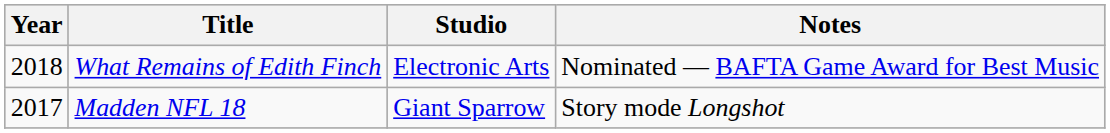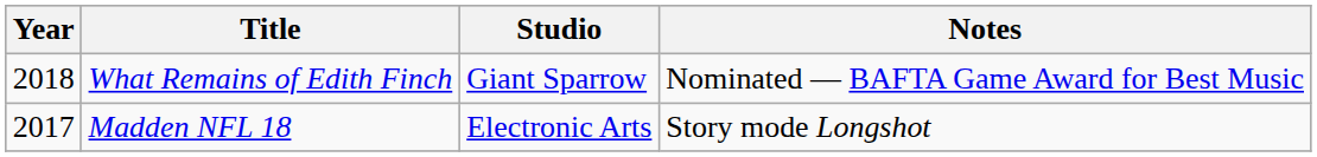What Remains of Edith Finch | Studio: Electronic Arts -> Giant Sparrow
Madden NFL 18 | Studio: Giant Sparrow -> Electronic Arts
